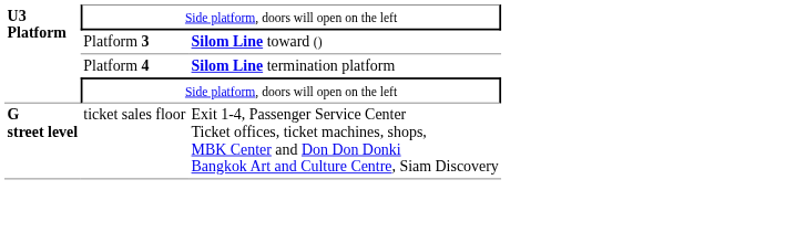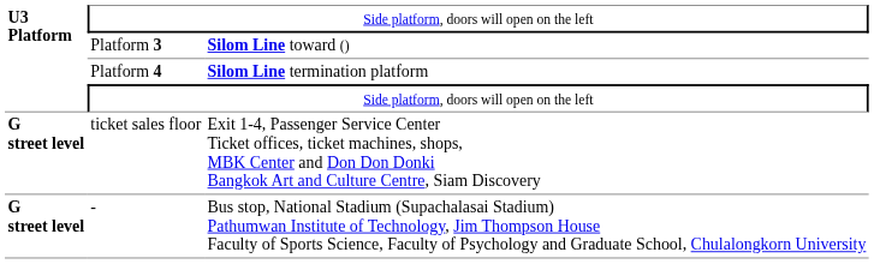+ row: G street level | - | Bus stop, National Stadium (Supachalasai Stadium) Pathumwan Institute of Technology, Jim Thompson House Faculty of Sports Science, Faculty of Psychology and Graduate School, Chulalongkorn University
